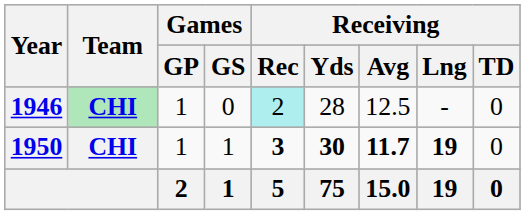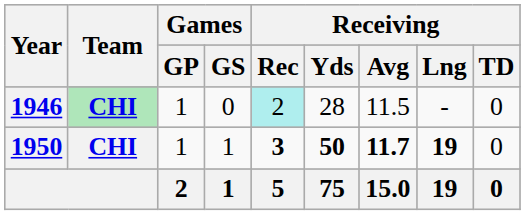1946 | Receiving / Avg: 12.5 -> 11.5
1950 | Receiving / Yds: 30 -> 50
